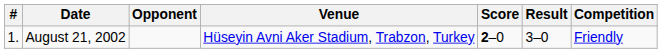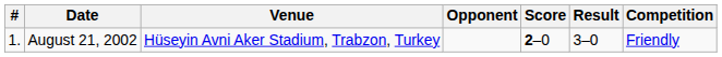columns swapped: Venue <-> Opponent
